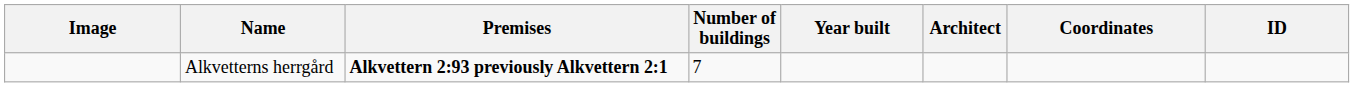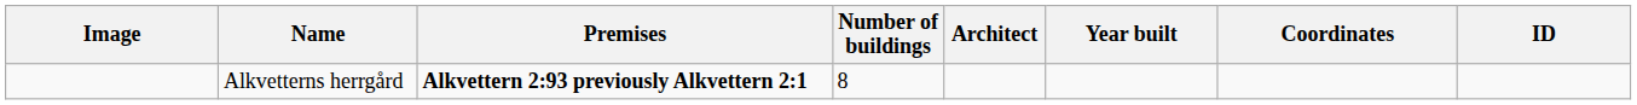columns swapped: Year built <-> Architect
Alkvetterns herrgård | Number of buildings: 7 -> 8
